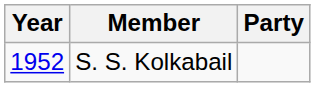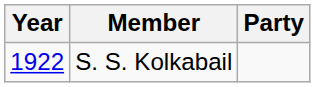S. S. Kolkabail | Year: 1952 -> 1922
